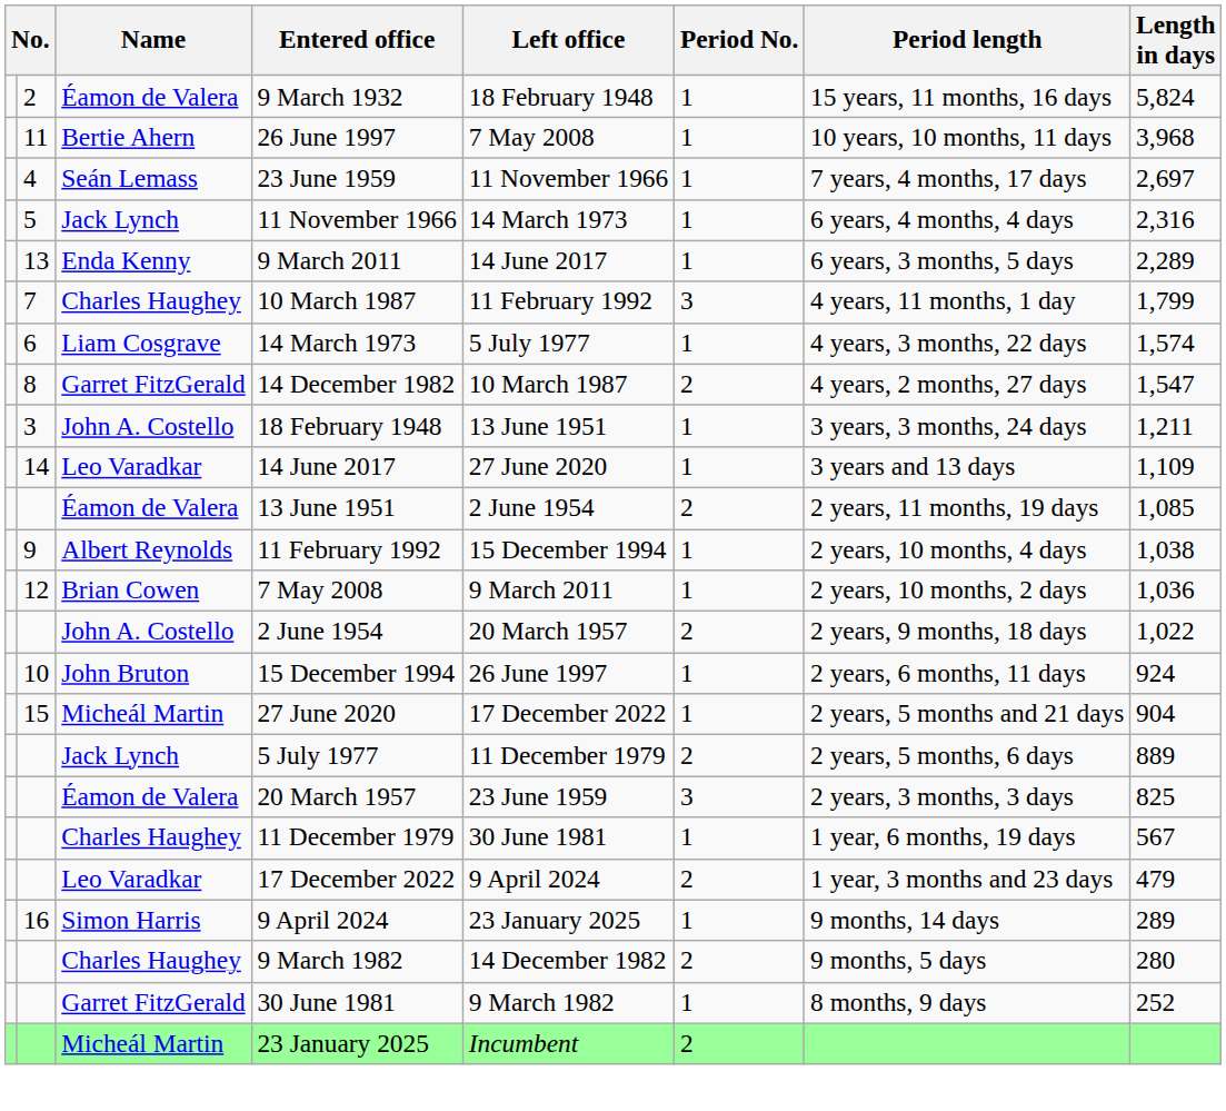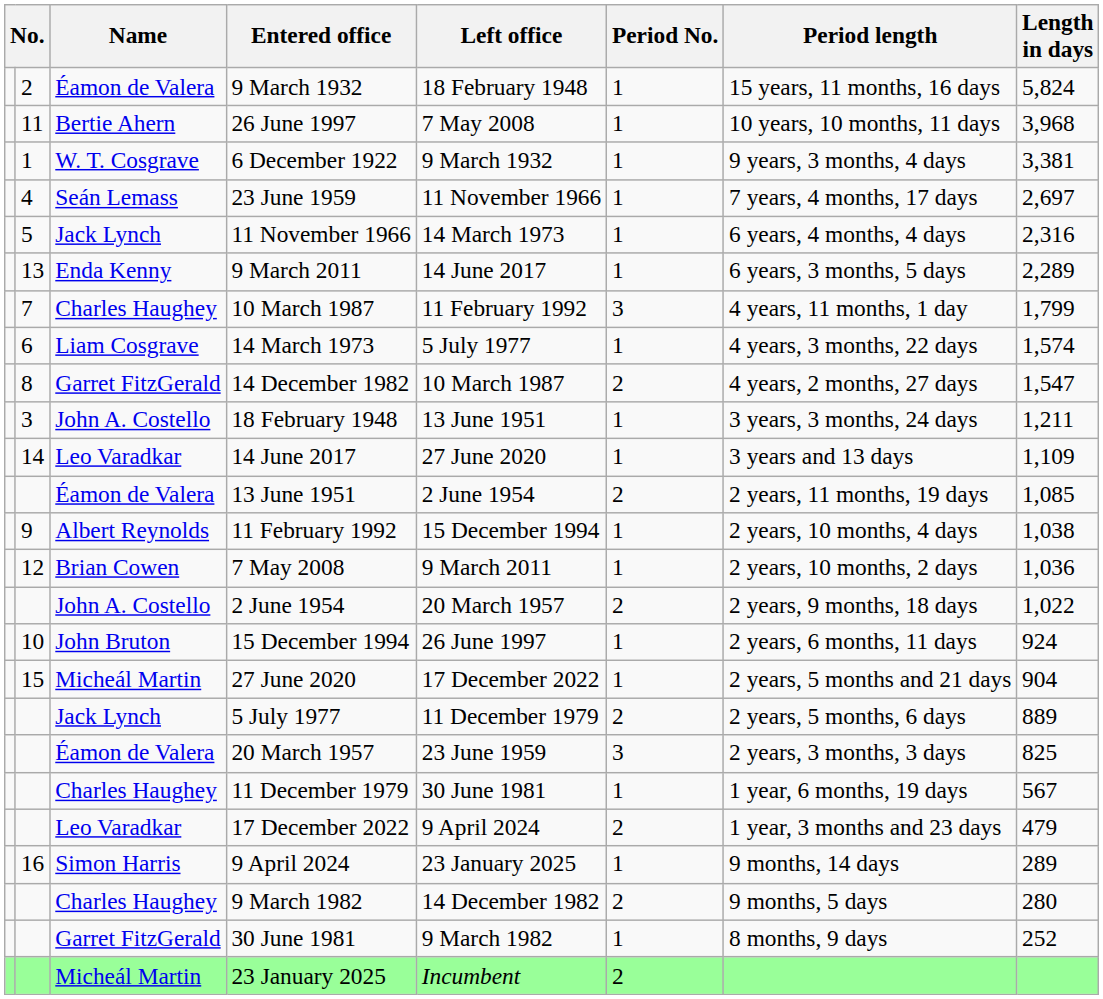+ row: 1 | W. T. Cosgrave | 6 December 1922 | 9 March 1932 | 1 | 9 years, 3 months, 4 days | 3,381
